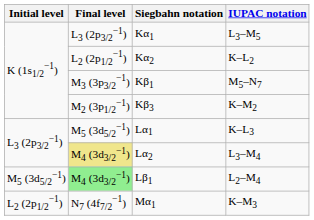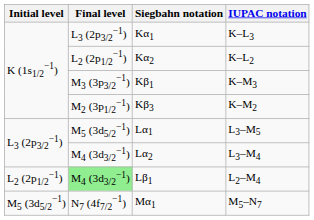Kα1 | IUPAC notation: L3–M5 -> K–L3
Kβ1 | IUPAC notation: M5–N7 -> K–M3
Lα1 | IUPAC notation: K–L3 -> L3–M5
Lα2 | Final level: khaki background -> no background
Lβ1 | Initial level: M5 (3d5/2−1) -> L2 (2p1/2−1)
Mα1 | Initial level: L2 (2p1/2−1) -> M5 (3d5/2−1)
Mα1 | IUPAC notation: K–M3 -> M5–N7
